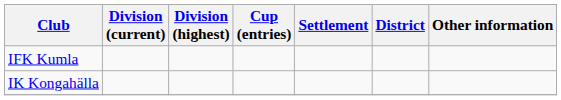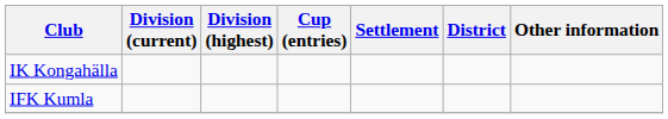rows swapped: IFK Kumla <-> IK Kongahälla
